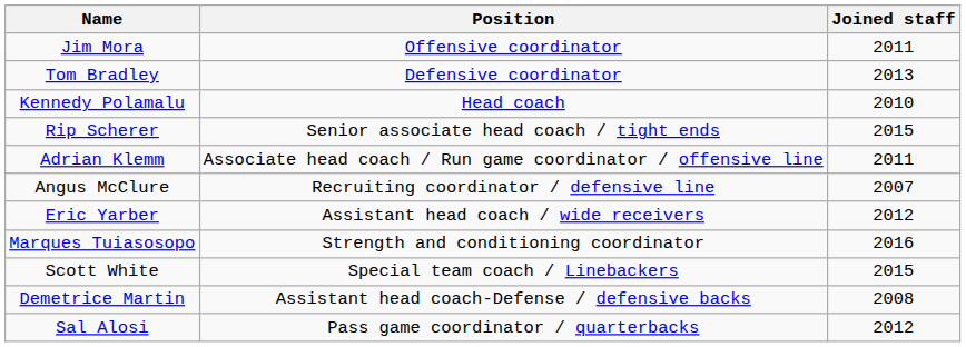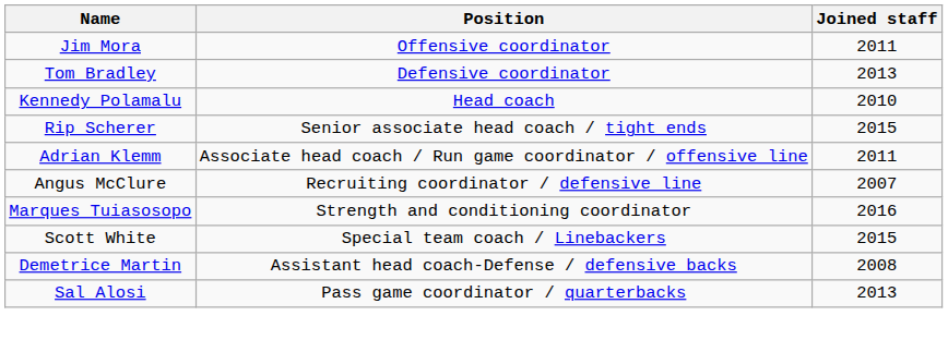- row: Eric Yarber | Assistant head coach / wide receivers | 2012
Sal Alosi | Joined staff: 2012 -> 2013
